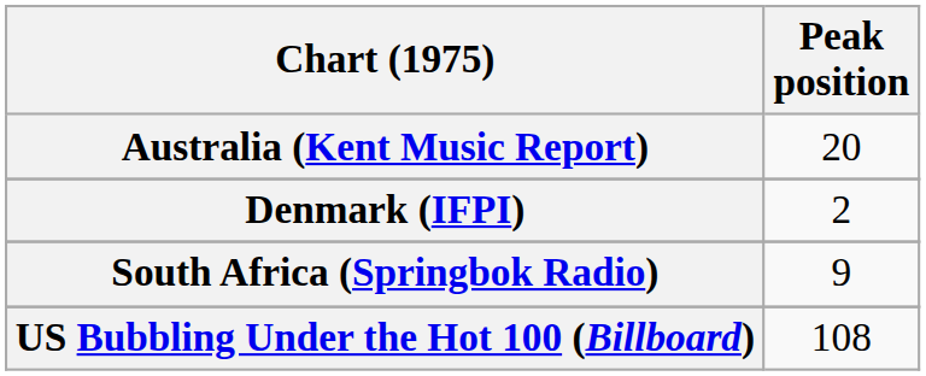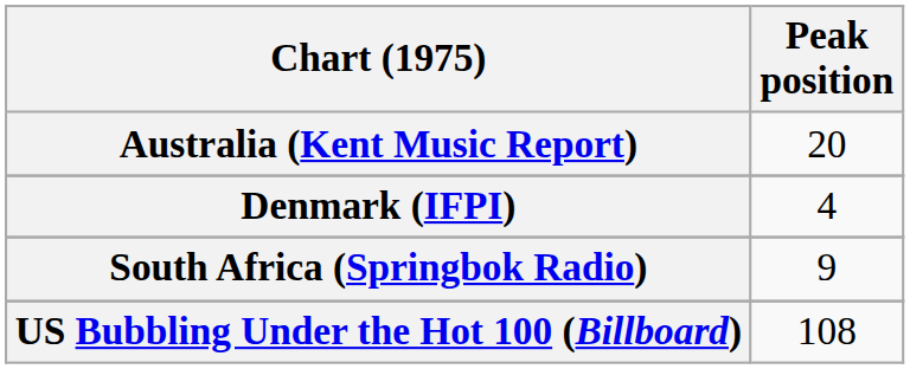Denmark (IFPI) | Peak position: 2 -> 4
